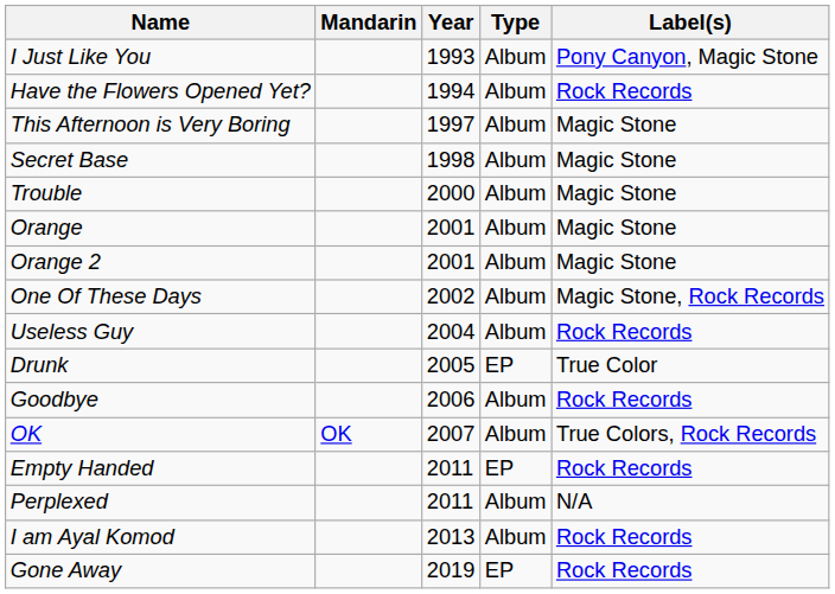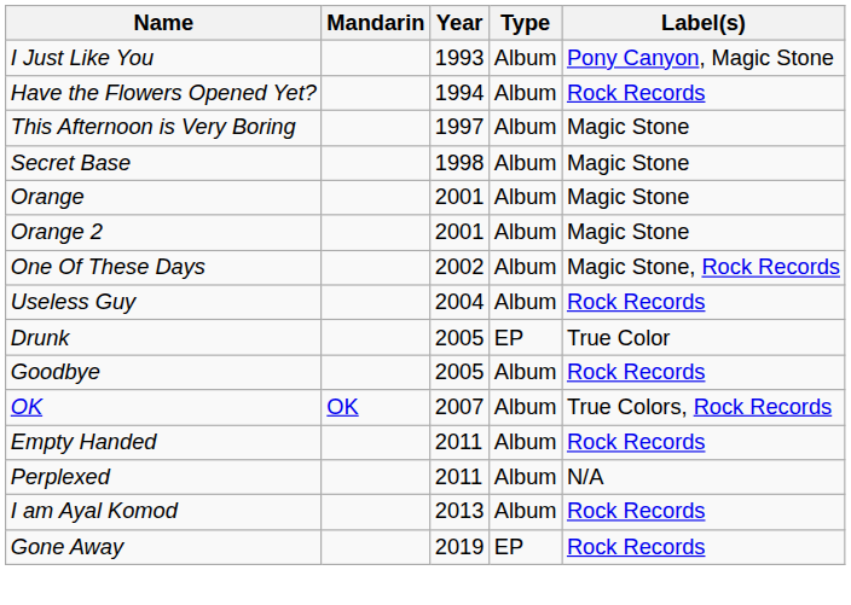- row: Trouble | 2000 | Album | Magic Stone
Goodbye | Year: 2006 -> 2005
Empty Handed | Type: EP -> Album
